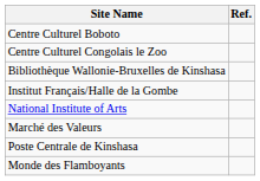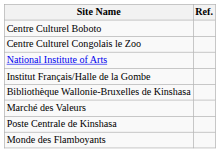rows swapped: Bibliothèque Wallonie-Bruxelles de Kinshasa <-> National Institute of Arts
